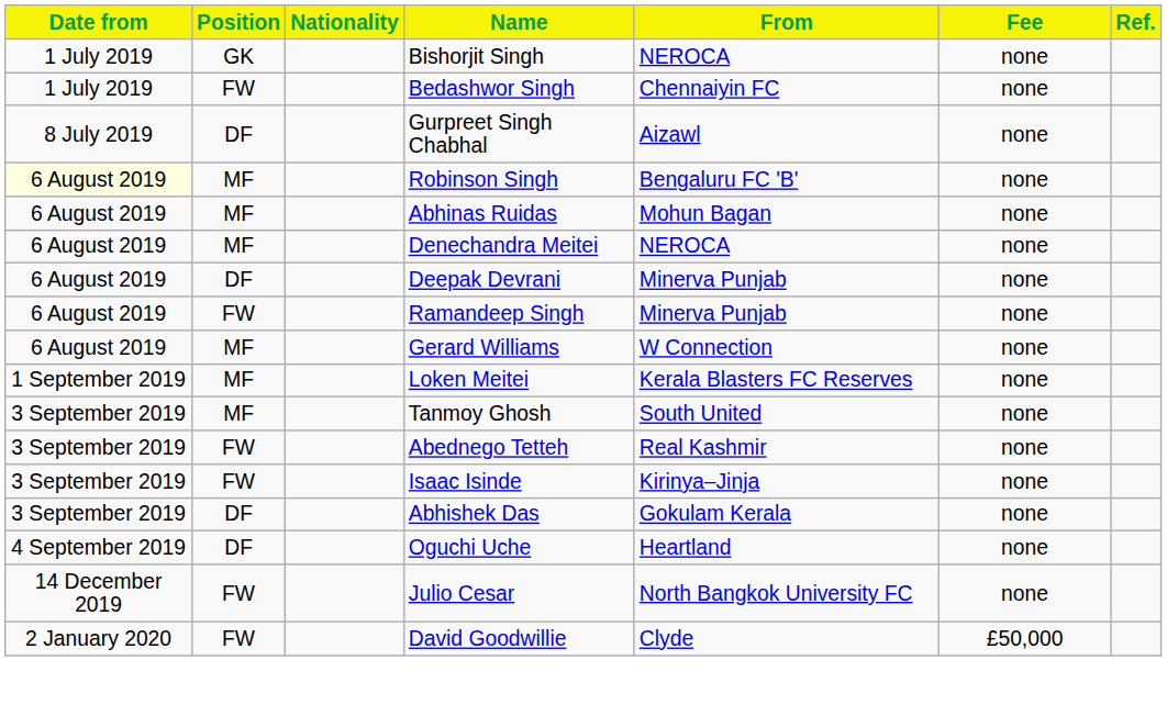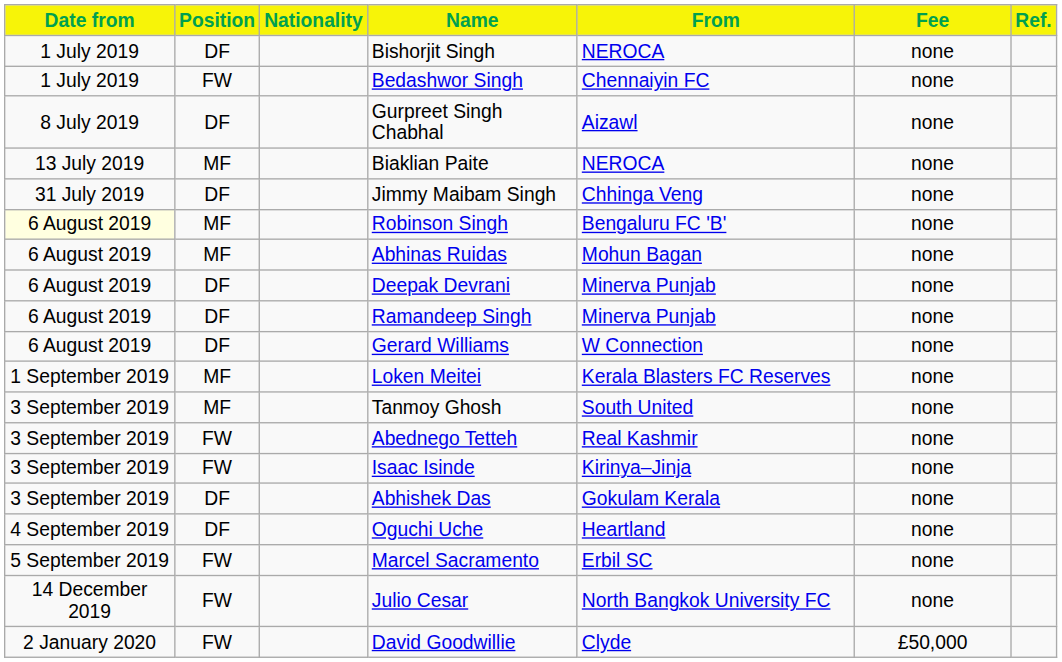Bishorjit Singh | Position: GK -> DF
+ row: 13 July 2019 | MF | Biaklian Paite | NEROCA | none
+ row: 31 July 2019 | DF | Jimmy Maibam Singh | Chhinga Veng | none
- row: 6 August 2019 | MF | Denechandra Meitei | NEROCA | none
Ramandeep Singh | Position: FW -> DF
Gerard Williams | Position: MF -> DF
+ row: 5 September 2019 | FW | Marcel Sacramento | Erbil SC | none
